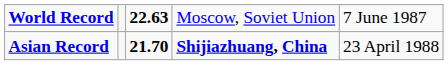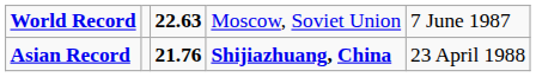Asian Record | column 3: 21.70 -> 21.76
